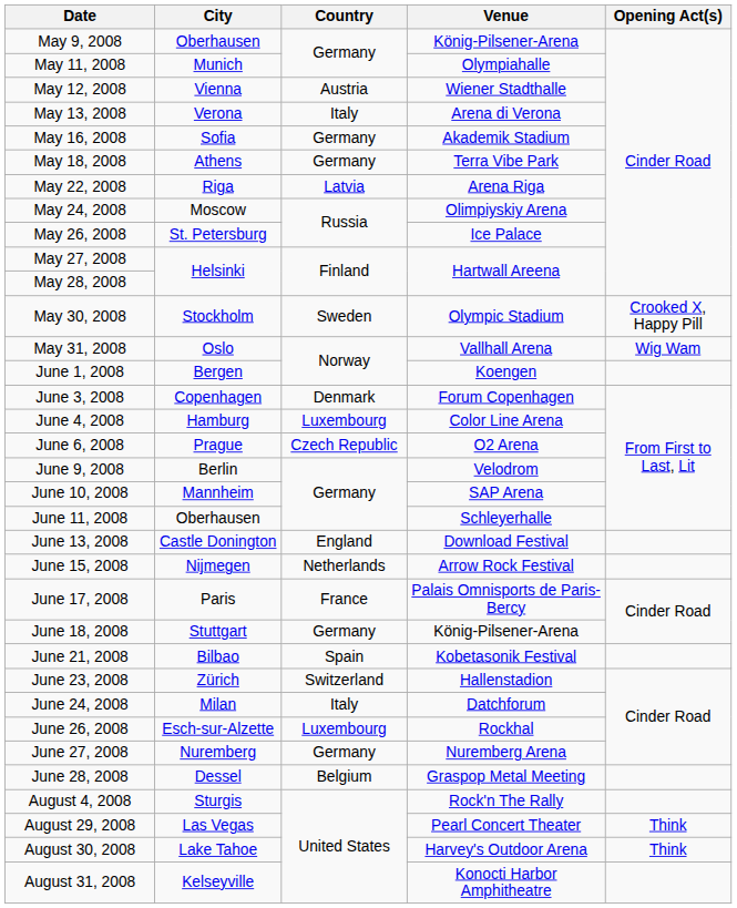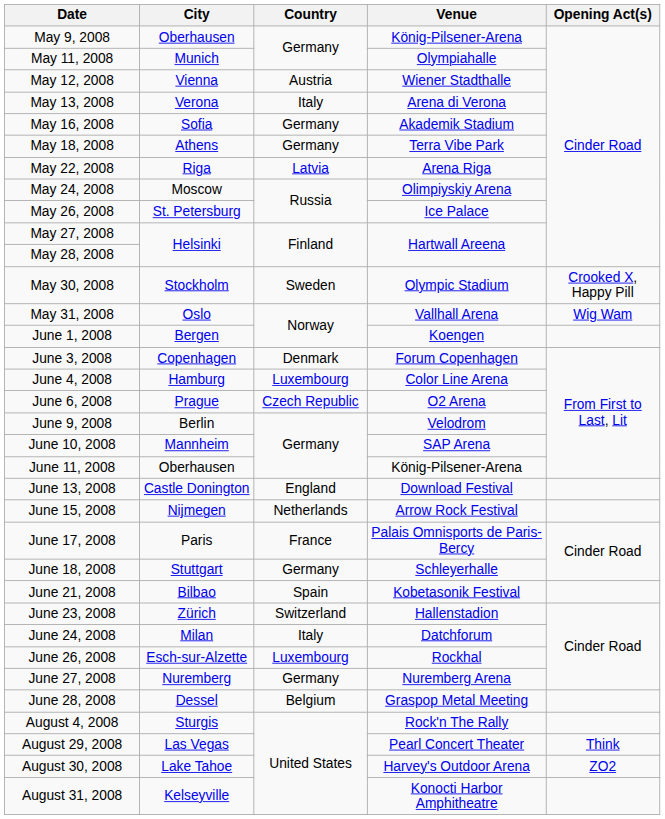June 11, 2008 | Venue: Schleyerhalle -> König-Pilsener-Arena
June 18, 2008 | Venue: König-Pilsener-Arena -> Schleyerhalle
August 30, 2008 | Opening Act(s): Think -> ZO2
